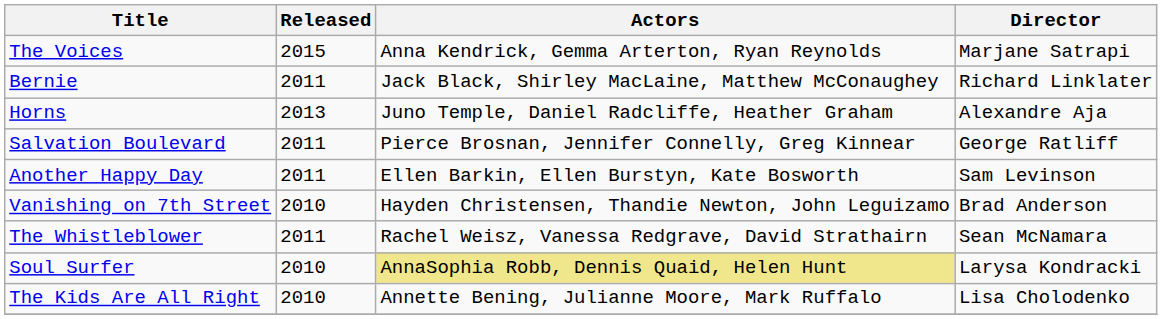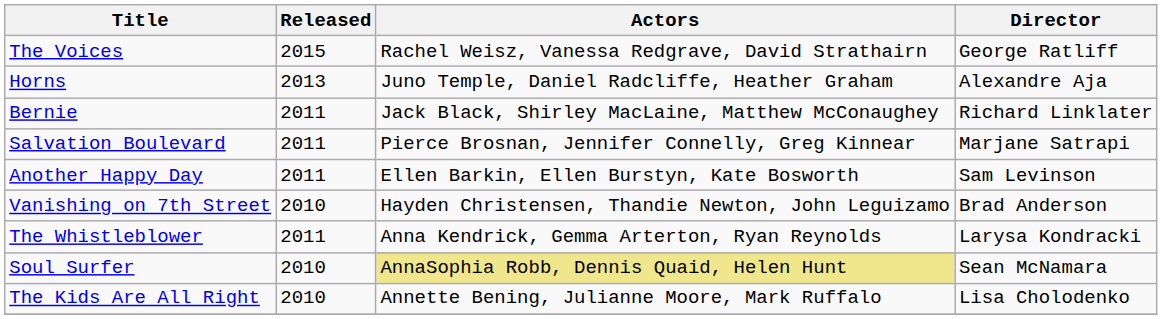The Voices | Actors: Anna Kendrick, Gemma Arterton, Ryan Reynolds -> Rachel Weisz, Vanessa Redgrave, David Strathairn
The Voices | Director: Marjane Satrapi -> George Ratliff
rows swapped: Horns <-> Bernie
Salvation Boulevard | Director: George Ratliff -> Marjane Satrapi
The Whistleblower | Actors: Rachel Weisz, Vanessa Redgrave, David Strathairn -> Anna Kendrick, Gemma Arterton, Ryan Reynolds
The Whistleblower | Director: Sean McNamara -> Larysa Kondracki
Soul Surfer | Director: Larysa Kondracki -> Sean McNamara
